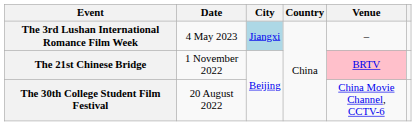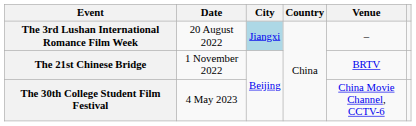The 3rd Lushan International Romance Film Week | Date: 4 May 2023 -> 20 August 2022
The 21st Chinese Bridge | Venue: pink background -> no background
The 30th College Student Film Festival | Date: 20 August 2022 -> 4 May 2023
